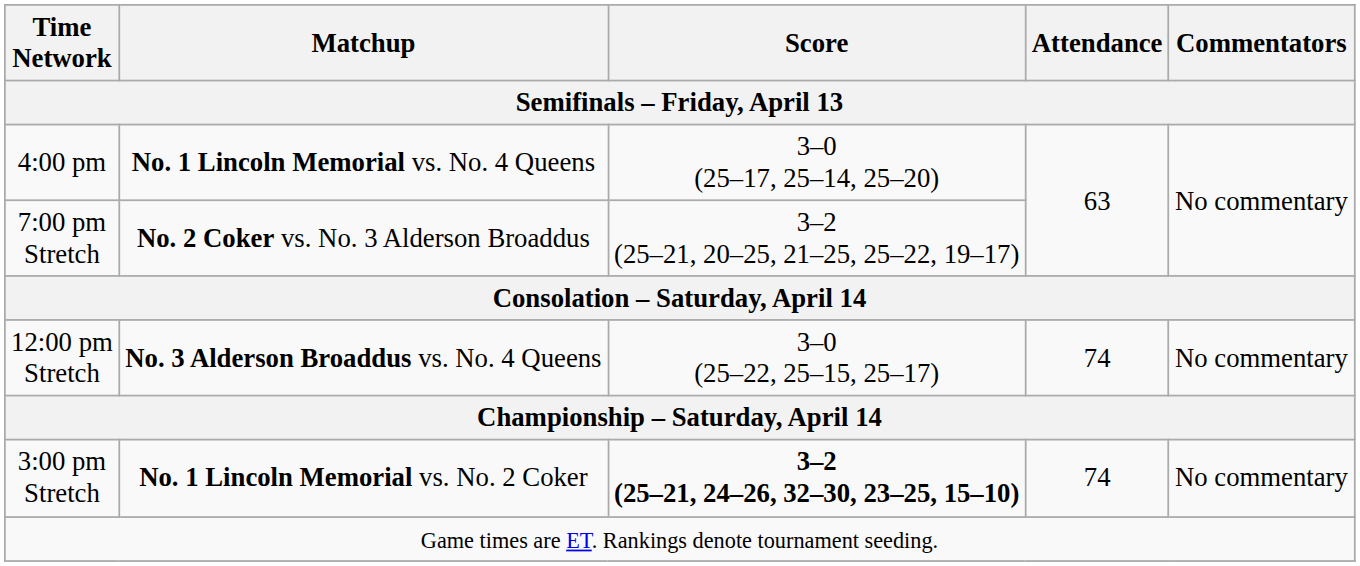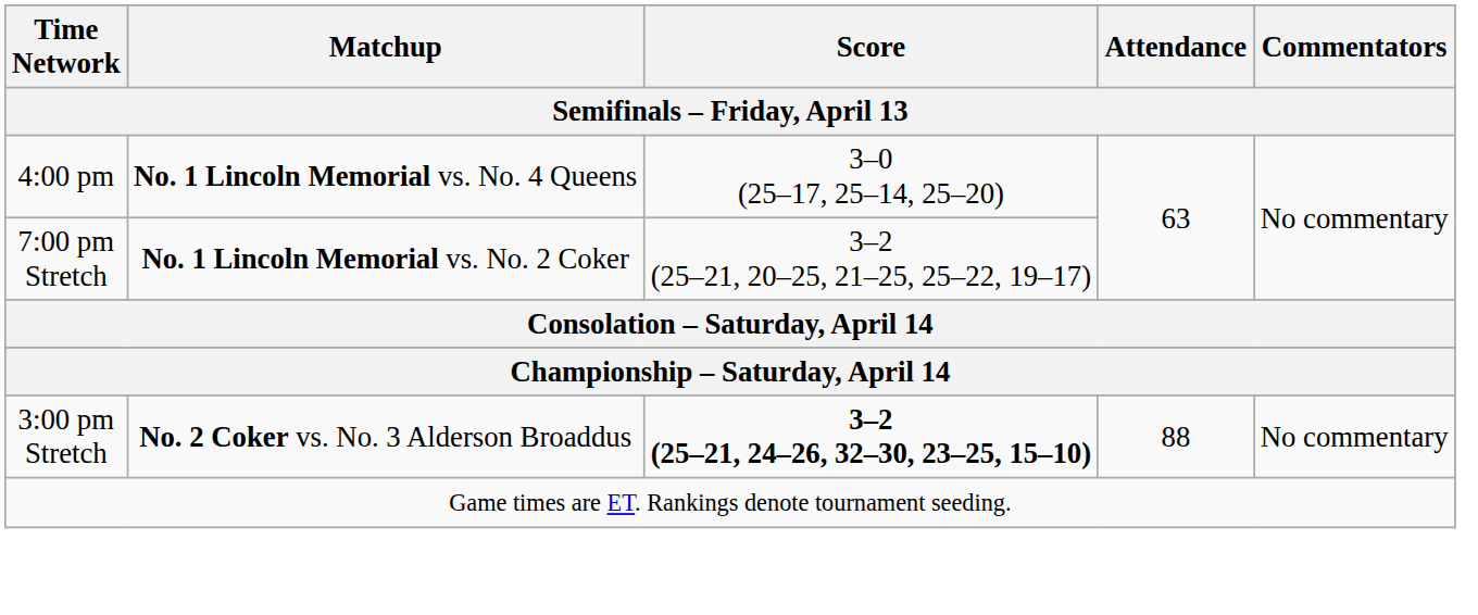7:00 pm Stretch | Matchup: No. 2 Coker vs. No. 3 Alderson Broaddus -> No. 1 Lincoln Memorial vs. No. 2 Coker
- row: 12:00 pm Stretch | No. 3 Alderson Broaddus vs. No. 4 Queens | 3–0 (25–22, 25–15, 25–17) | 74 | No commentary
3:00 pm Stretch | Matchup: No. 1 Lincoln Memorial vs. No. 2 Coker -> No. 2 Coker vs. No. 3 Alderson Broaddus
3:00 pm Stretch | Attendance: 74 -> 88
